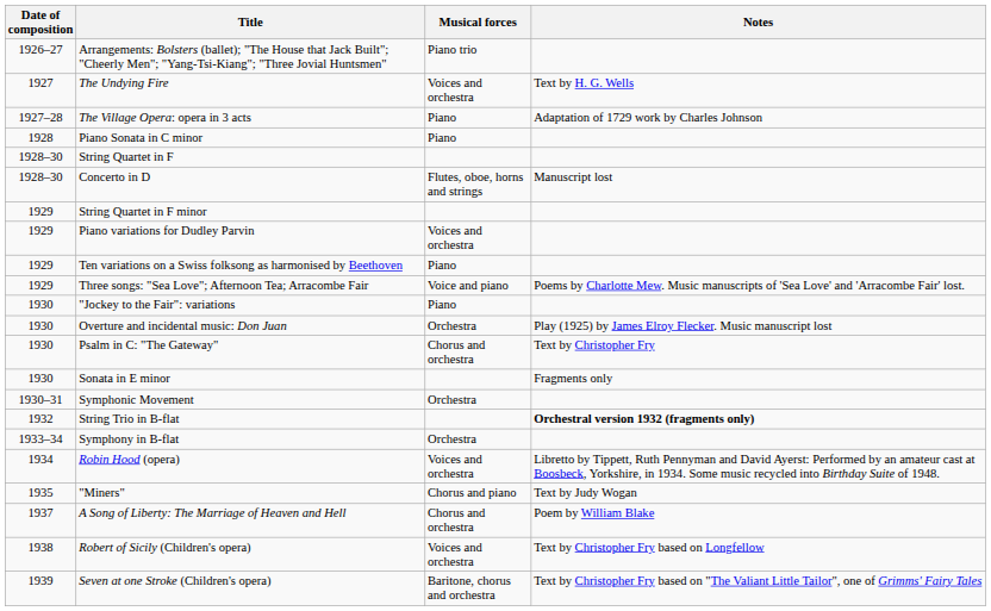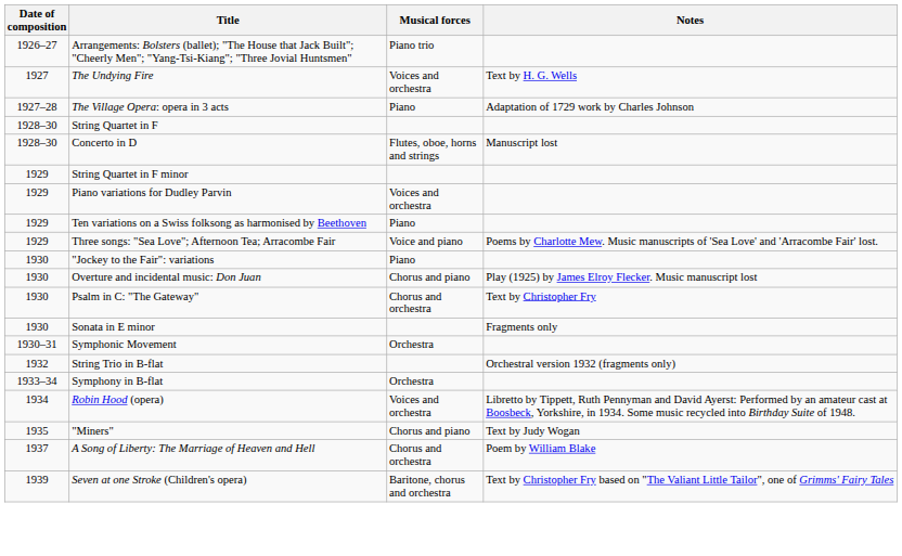- row: 1928 | Piano Sonata in C minor | Piano
Overture and incidental music: Don Juan | Musical forces: Orchestra -> Chorus and piano
String Trio in B-flat | Notes: bold -> normal
- row: 1938 | Robert of Sicily (Children's opera) | Voices and orchestra | Text by Christopher Fry based on Longfellow
